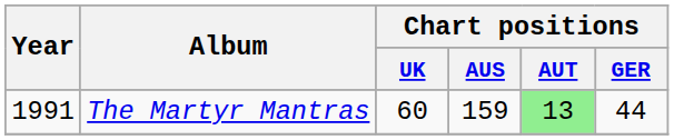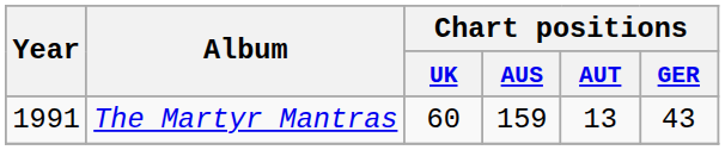The Martyr Mantras | Chart positions / AUT: lightgreen background -> no background
The Martyr Mantras | Chart positions / GER: 44 -> 43
